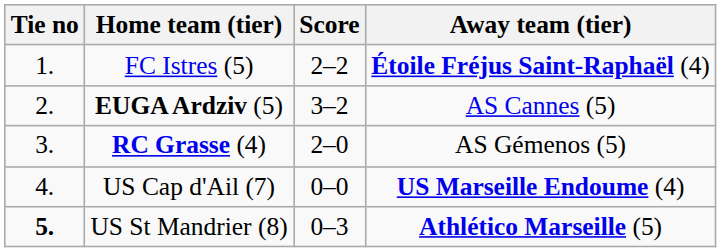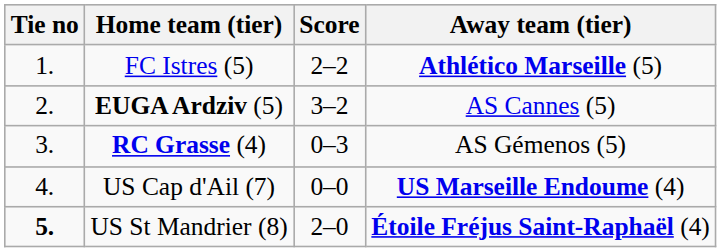FC Istres (5) | Away team (tier): Étoile Fréjus Saint-Raphaël (4) -> Athlético Marseille (5)
RC Grasse (4) | Score: 2–0 -> 0–3
US St Mandrier (8) | Score: 0–3 -> 2–0
US St Mandrier (8) | Away team (tier): Athlético Marseille (5) -> Étoile Fréjus Saint-Raphaël (4)
